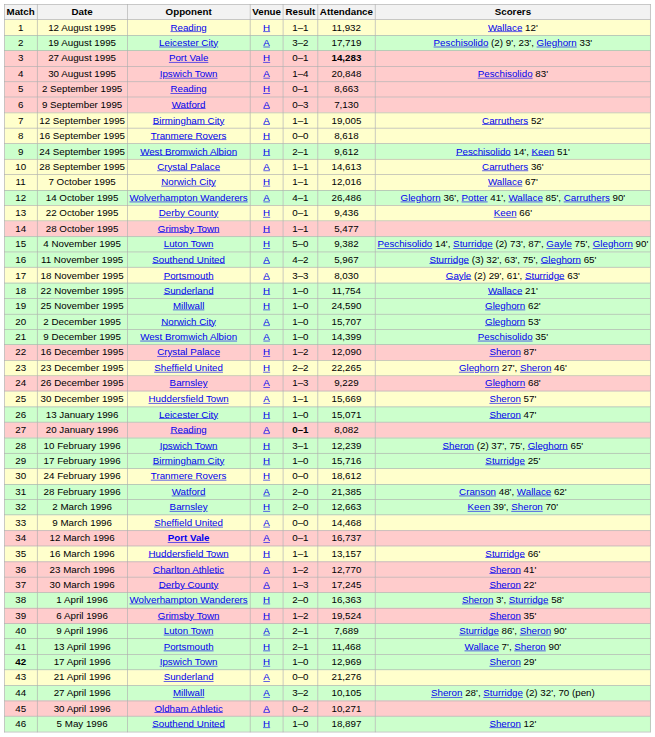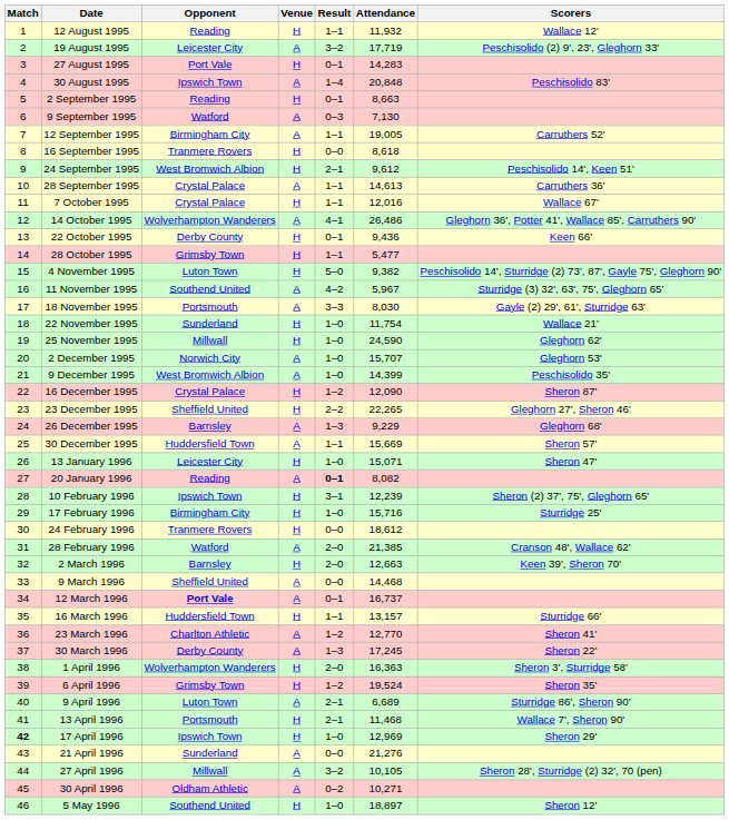27 August 1995 | Attendance: bold -> normal
7 October 1995 | Opponent: Norwich City -> Crystal Palace
9 April 1996 | Attendance: 7,689 -> 6,689
